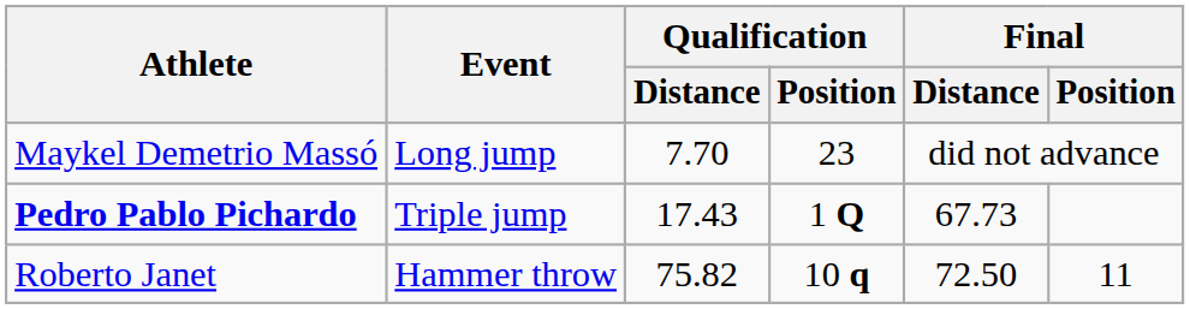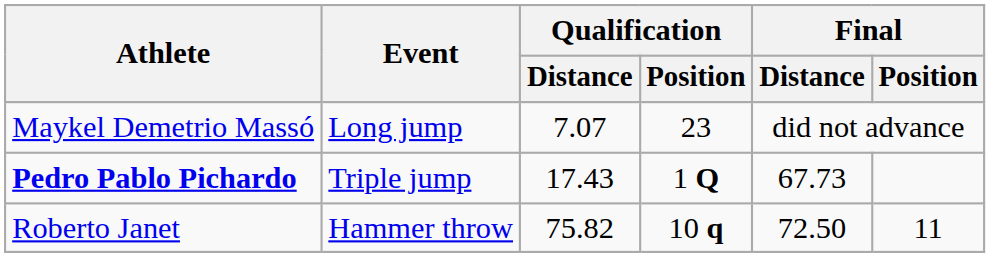Maykel Demetrio Massó | Qualification / Distance: 7.70 -> 7.07
